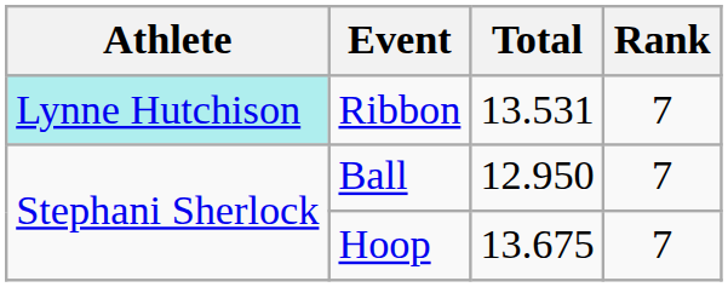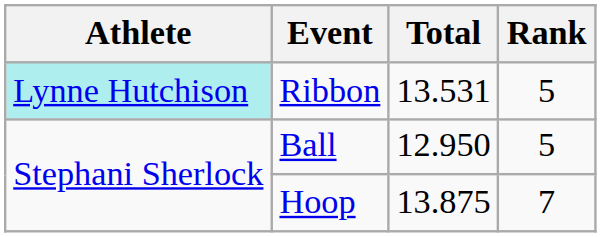Ribbon | Rank: 7 -> 5
Ball | Rank: 7 -> 5
Hoop | Total: 13.675 -> 13.875
